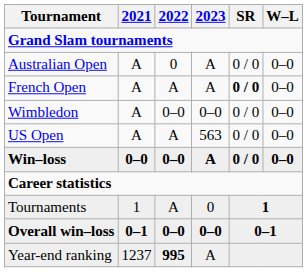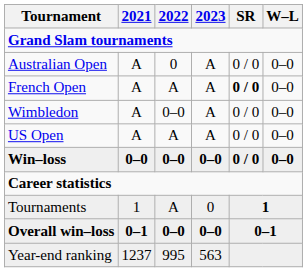Wimbledon | 2023: 0–0 -> A
US Open | 2023: 563 -> A
Win–loss | 2023: A -> 0–0
Year-end ranking | 2022: bold -> normal
Year-end ranking | 2023: A -> 563
